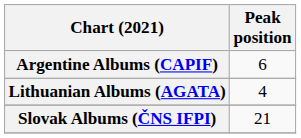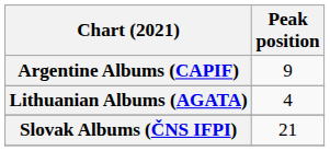Argentine Albums (CAPIF) | Peak position: 6 -> 9
